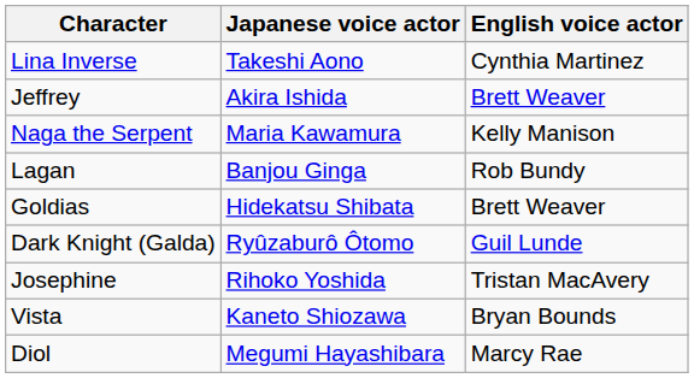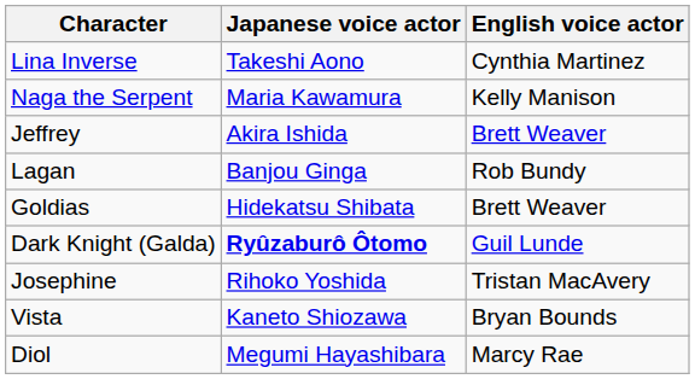rows swapped: Naga the Serpent <-> Jeffrey
Dark Knight (Galda) | Japanese voice actor: normal -> bold
